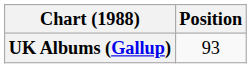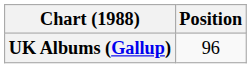UK Albums (Gallup) | Position: 93 -> 96
